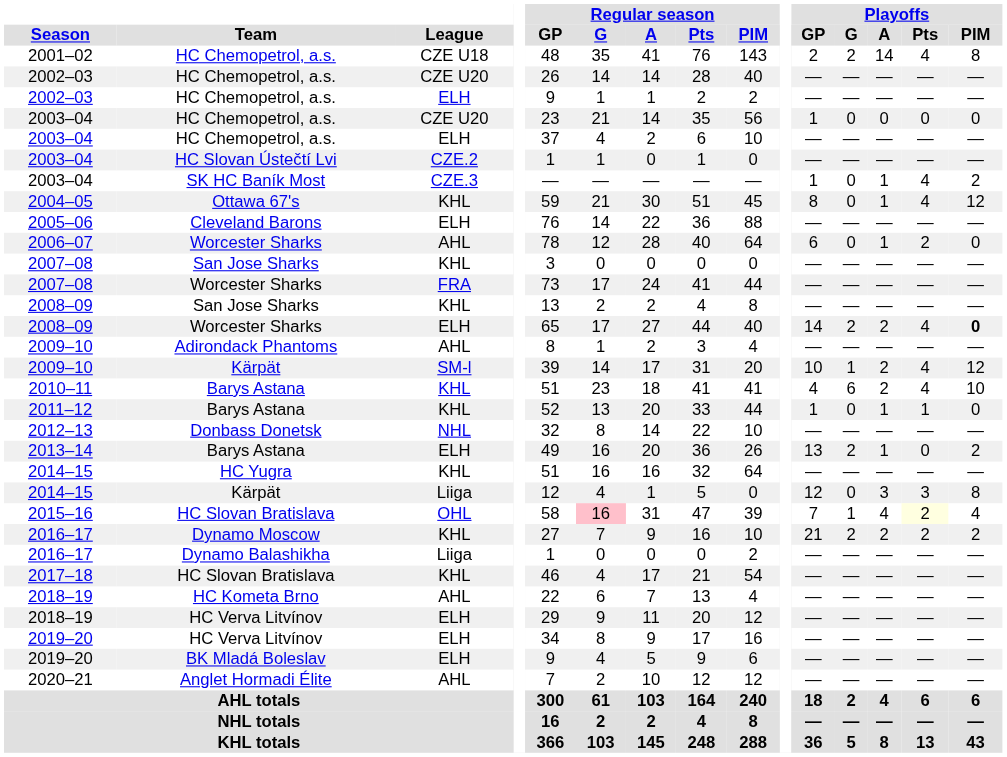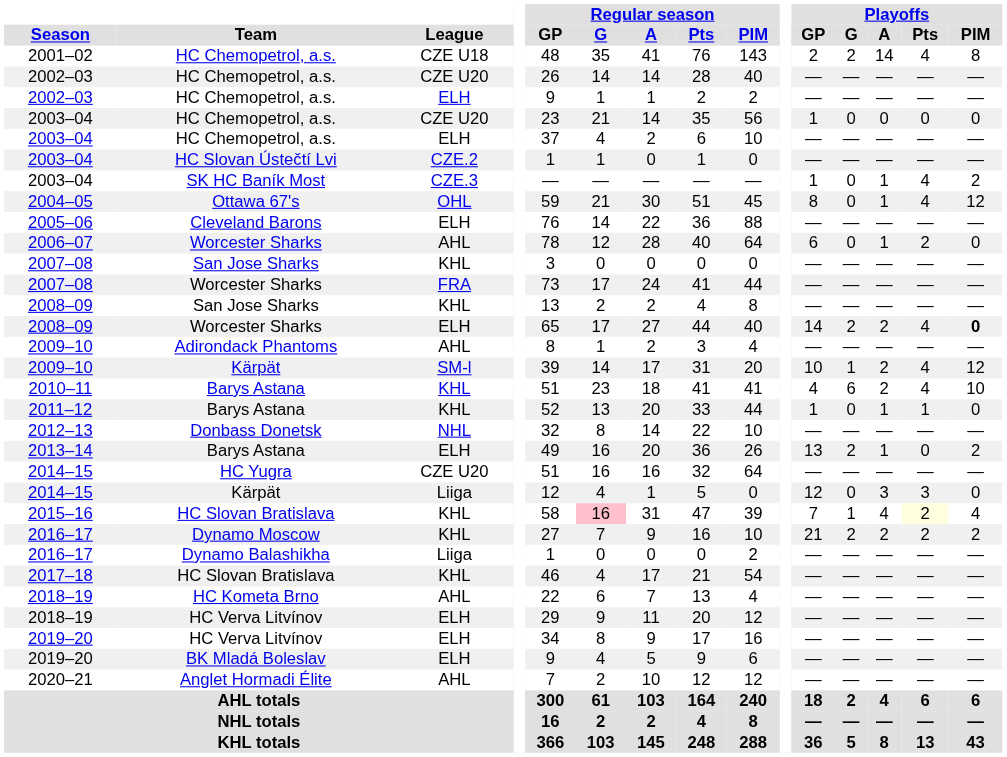2004–05 | League: KHL -> OHL
2014–15 / HC Yugra | League: KHL -> CZE U20
2014–15 / Kärpät | Playoffs / PIM: 8 -> 0
2015–16 | League: OHL -> KHL
